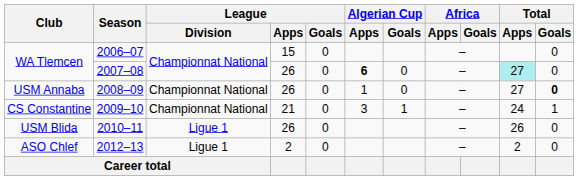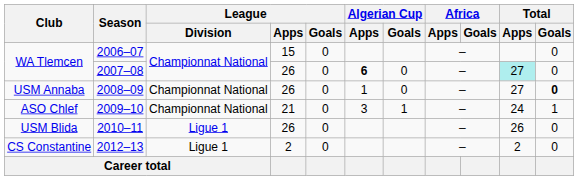2009–10 | Club: CS Constantine -> ASO Chlef
2012–13 | Club: ASO Chlef -> CS Constantine
